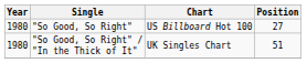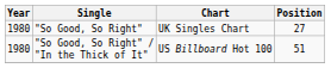"So Good, So Right" | Chart: US Billboard Hot 100 -> UK Singles Chart
"So Good, So Right" / "In the Thick of It" | Chart: UK Singles Chart -> US Billboard Hot 100
